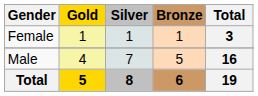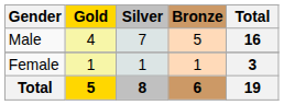rows swapped: Male <-> Female
